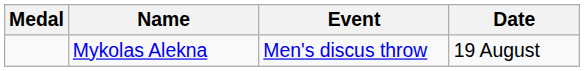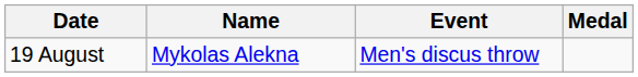columns swapped: Medal <-> Date
